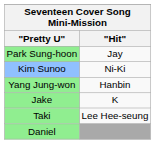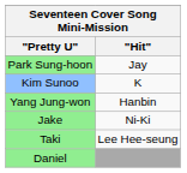Kim Sunoo | "Hit": Ni-Ki -> K
Jake | "Hit": K -> Ni-Ki
